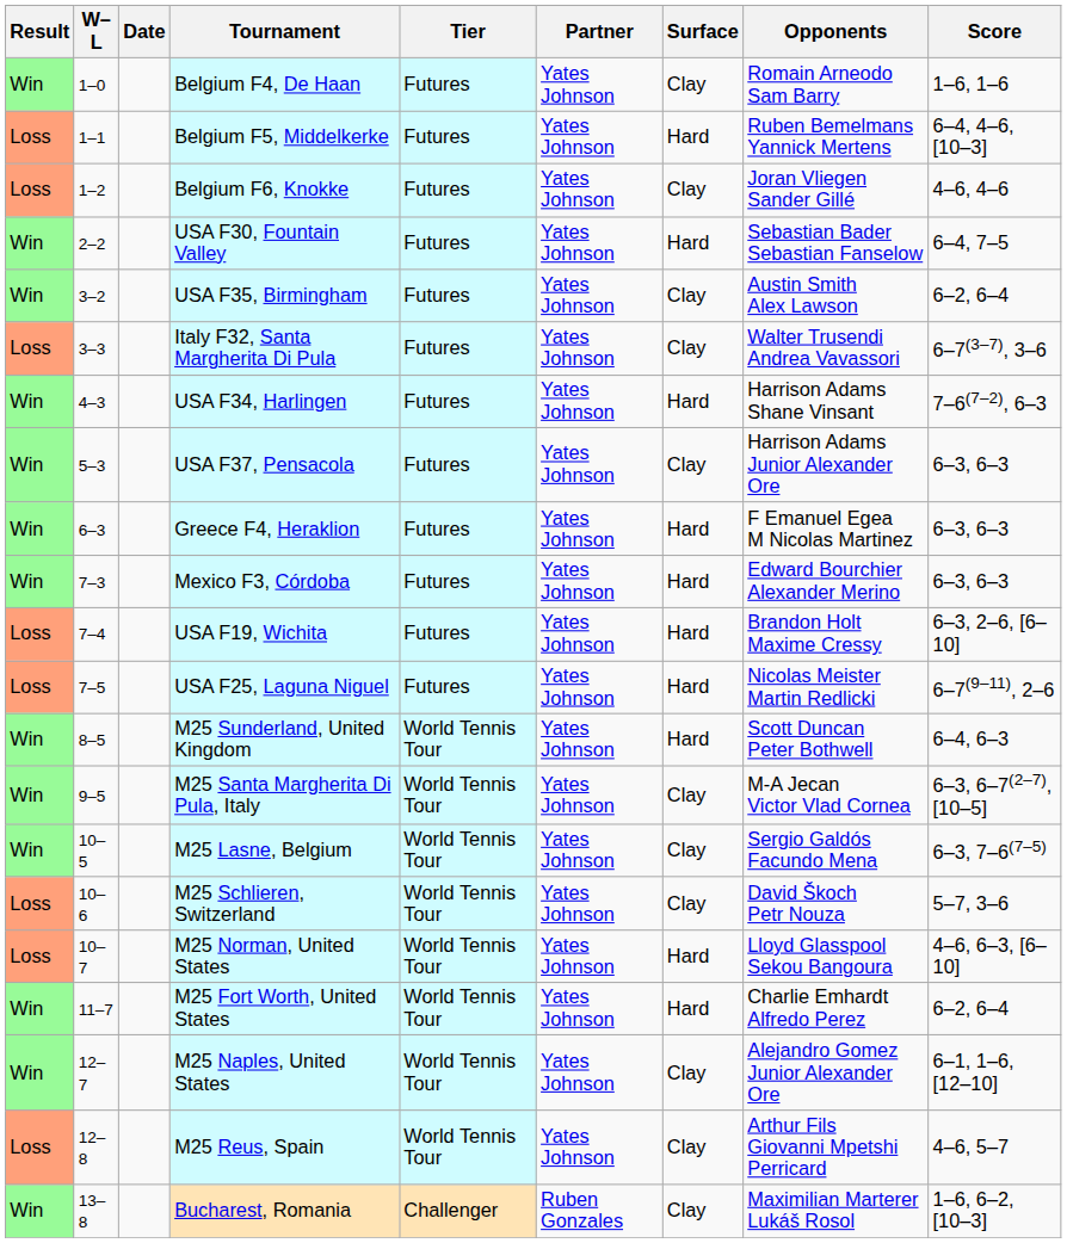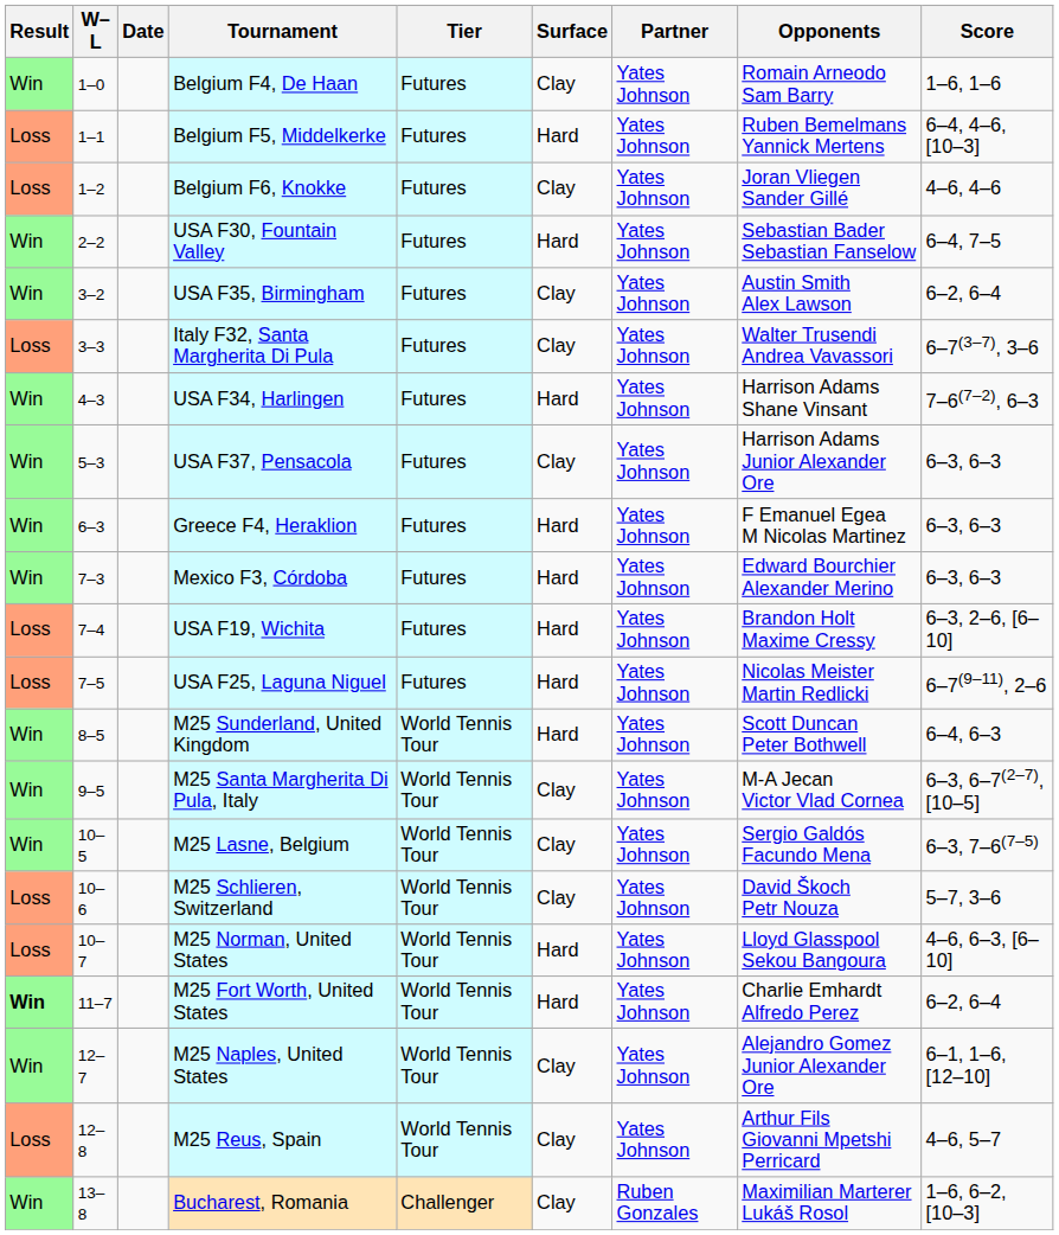columns swapped: Surface <-> Partner
M25 Fort Worth, United States | Result: normal -> bold
